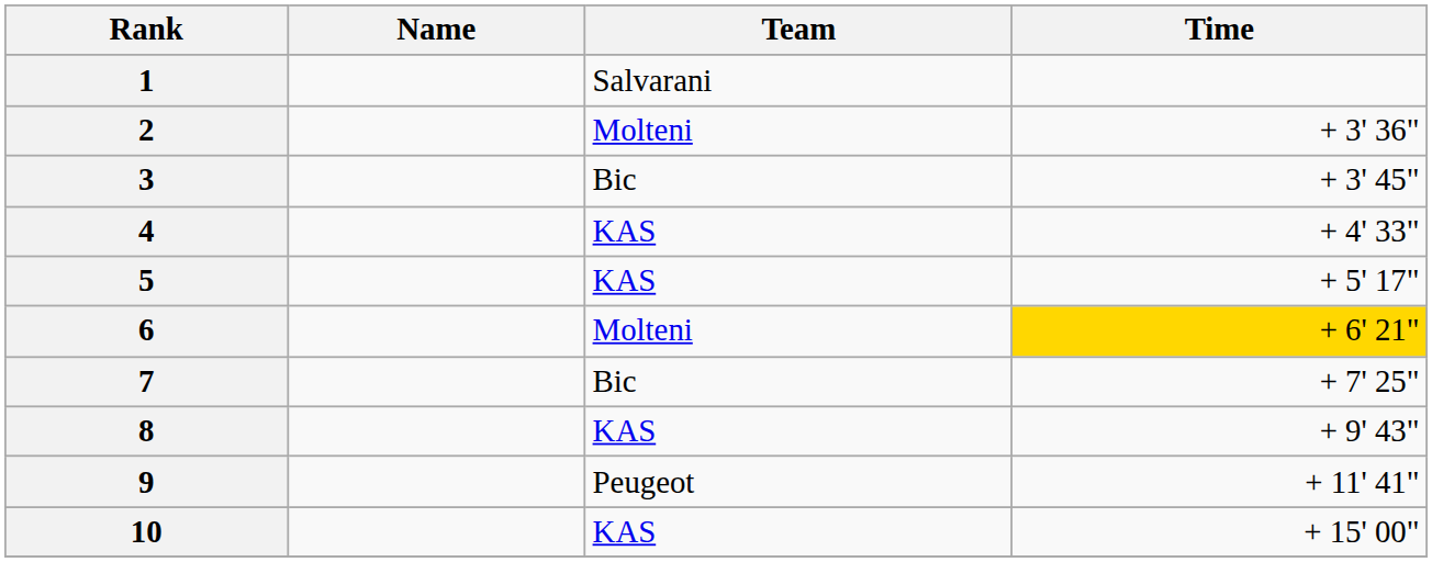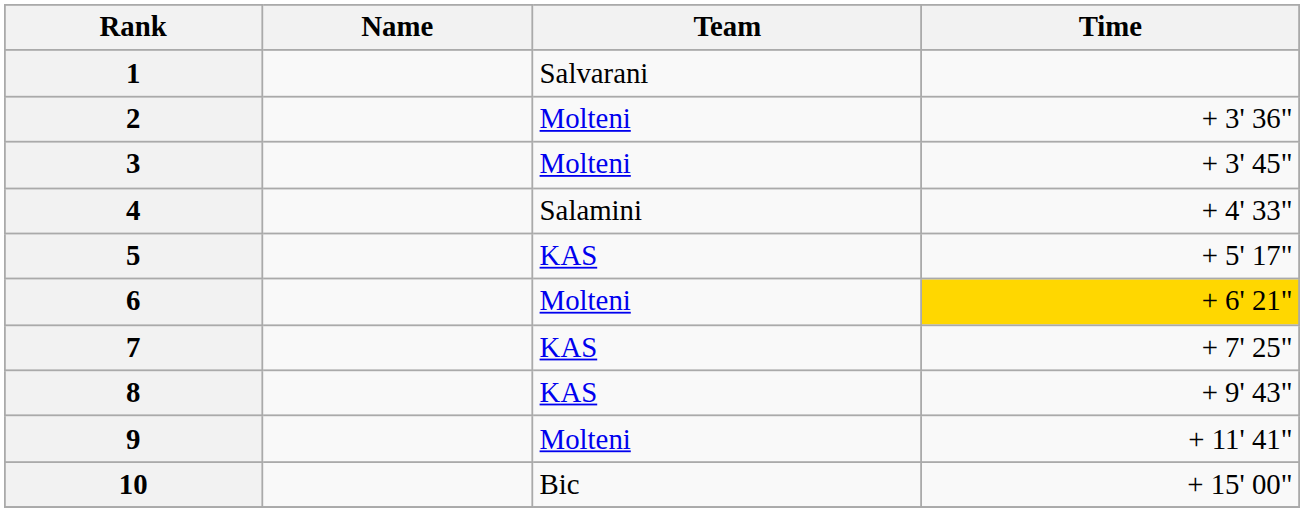3 | Team: Bic -> Molteni
4 | Team: KAS -> Salamini
7 | Team: Bic -> KAS
9 | Team: Peugeot -> Molteni
10 | Team: KAS -> Bic
